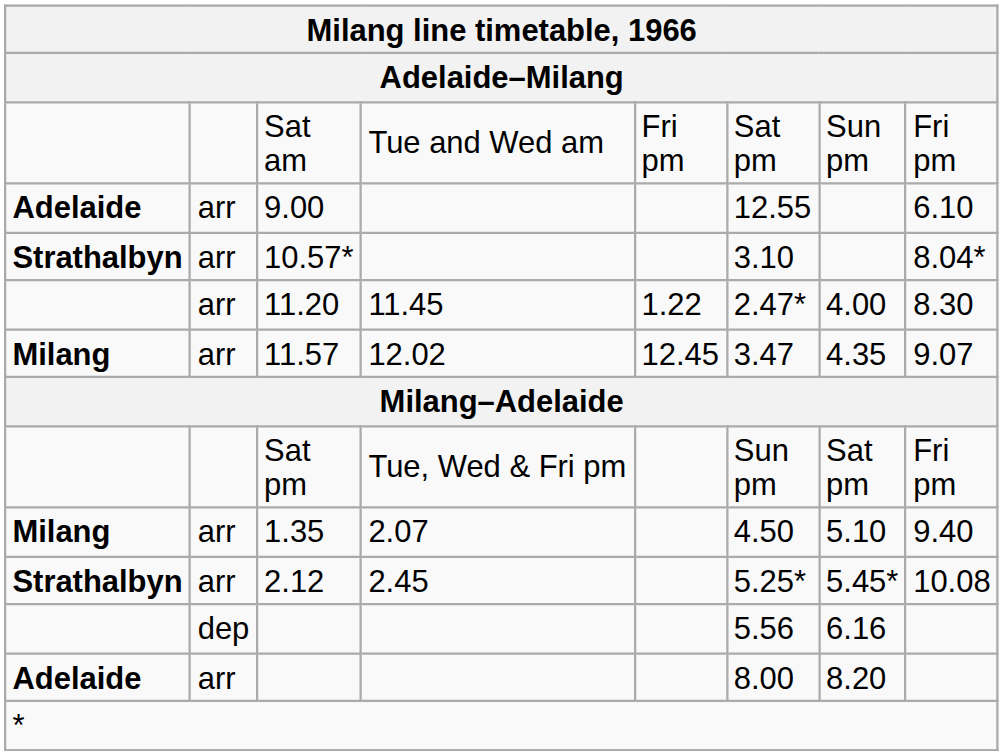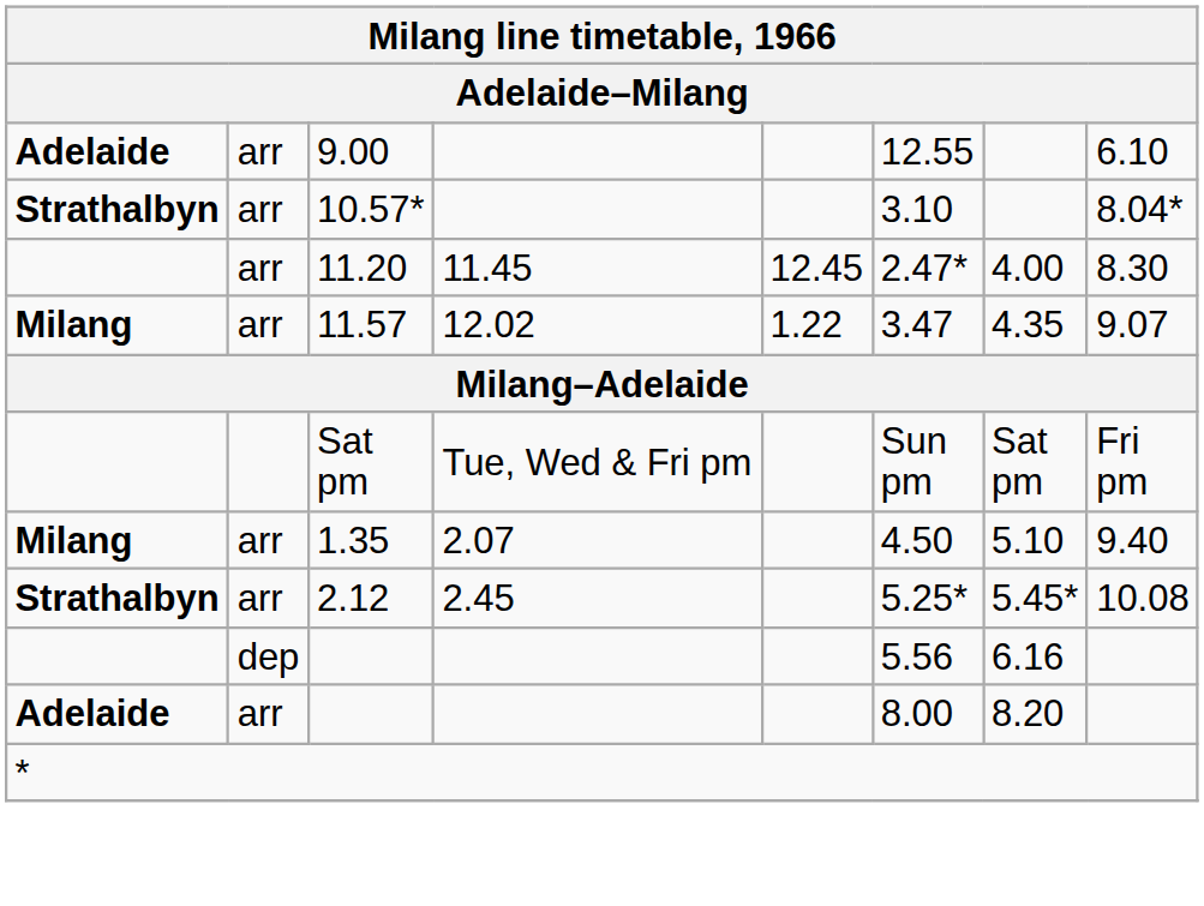- row: Sat am | Tue and Wed am | Fri pm | Sat pm | Sun pm | Fri pm
11.20 | column 5: 1.22 -> 12.45
11.57 | column 5: 12.45 -> 1.22
